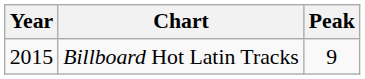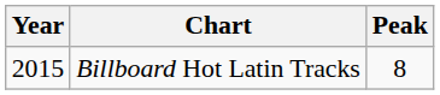Billboard Hot Latin Tracks | Peak: 9 -> 8
